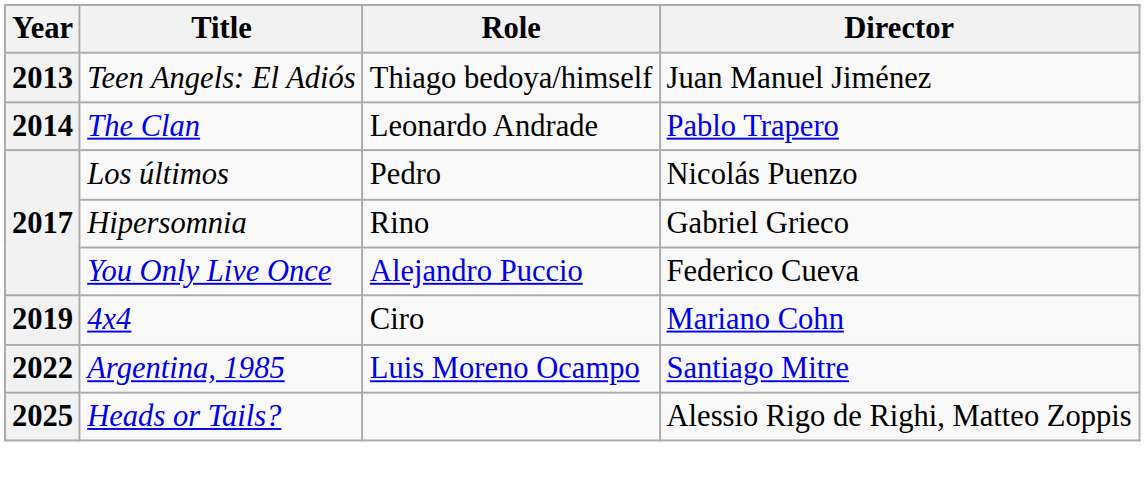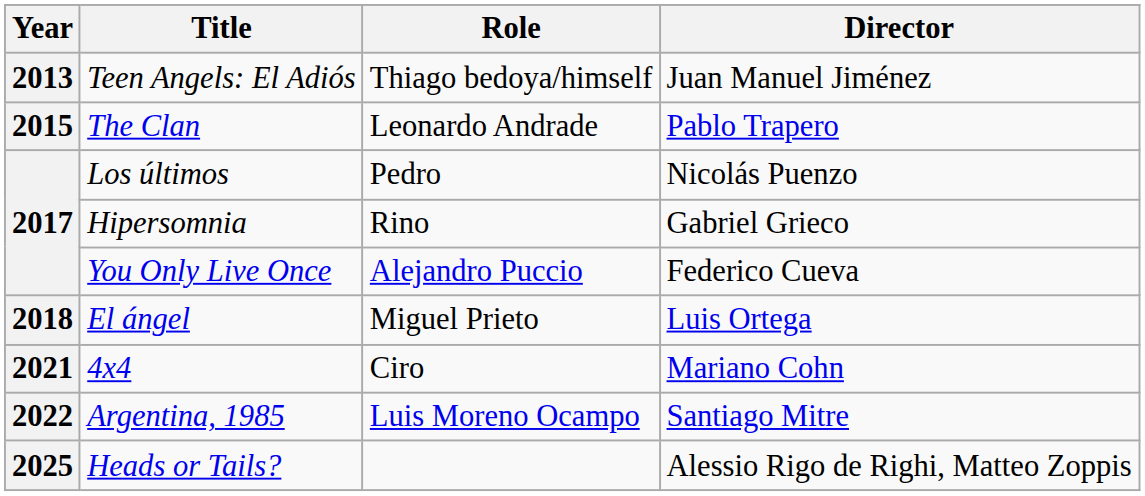The Clan | Year: 2014 -> 2015
+ row: 2018 | El ángel | Miguel Prieto | Luis Ortega
4x4 | Year: 2019 -> 2021
